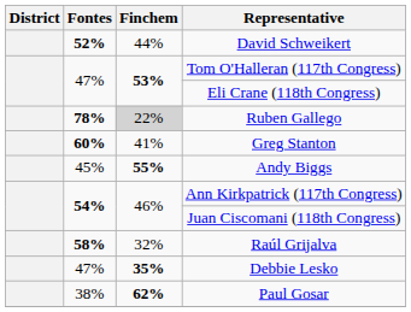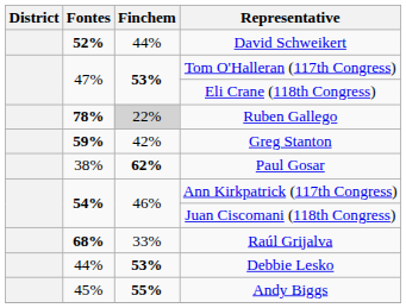Greg Stanton | Fontes: 60% -> 59%
Greg Stanton | Finchem: 41% -> 42%
rows swapped: Andy Biggs <-> Paul Gosar
Raúl Grijalva | Fontes: 58% -> 68%
Raúl Grijalva | Finchem: 32% -> 33%
Debbie Lesko | Fontes: 47% -> 44%
Debbie Lesko | Finchem: 35% -> 53%
